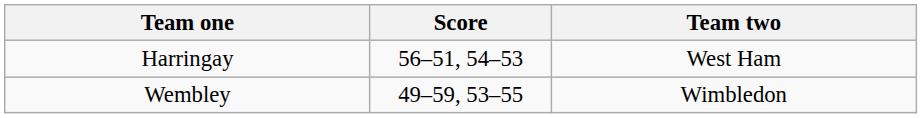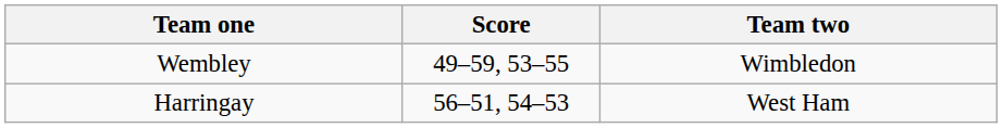rows swapped: Wembley <-> Harringay
